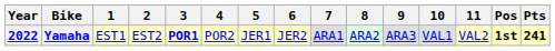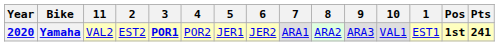columns swapped: 1 <-> 11
Yamaha | Year: 2022 -> 2020
